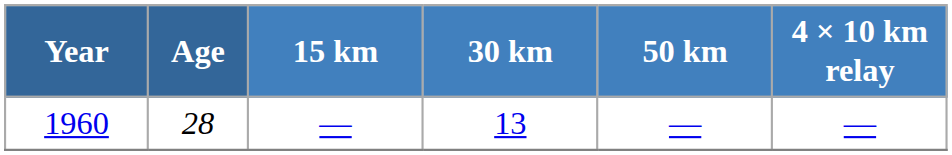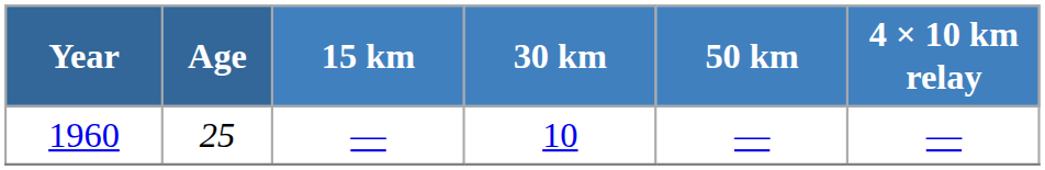1960 | Age: 28 -> 25
1960 | 30 km: 13 -> 10
